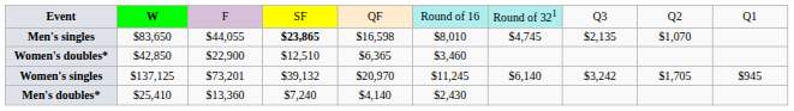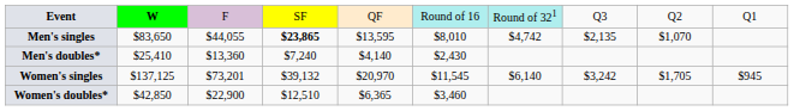Men's singles | column 5: $16,598 -> $13,595
Men's singles | column 7: $4,745 -> $4,742
rows swapped: Men's doubles* <-> Women's doubles*
Women's singles | column 6: $11,245 -> $11,545
